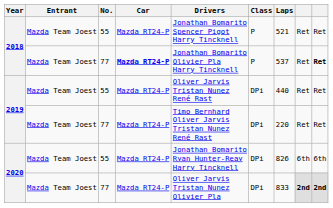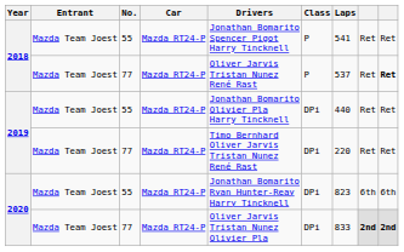2018 / 55 | Laps: 521 -> 541
2018 / 77 | Car: bold -> normal
2018 / 77 | Drivers: Jonathan Bomarito Olivier Pla Harry Tincknell -> Oliver Jarvis Tristan Nunez René Rast
2019 / 55 | Drivers: Oliver Jarvis Tristan Nunez René Rast -> Jonathan Bomarito Olivier Pla Harry Tincknell
2020 / 55 | Laps: 826 -> 823
